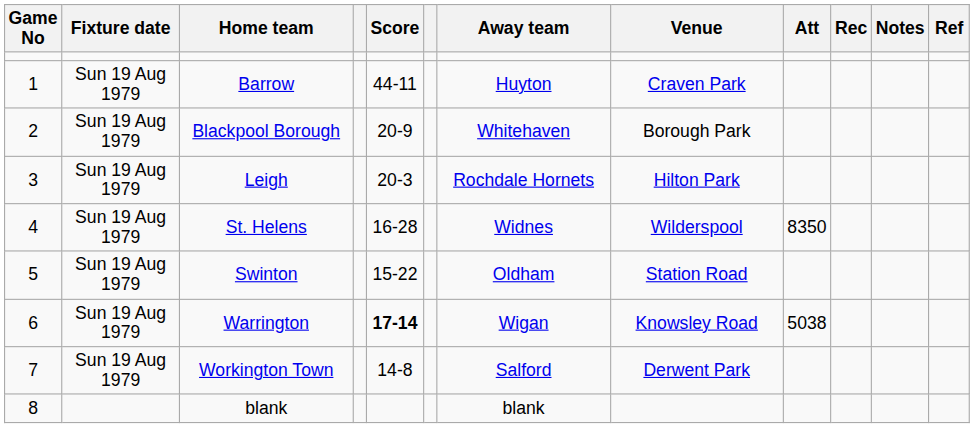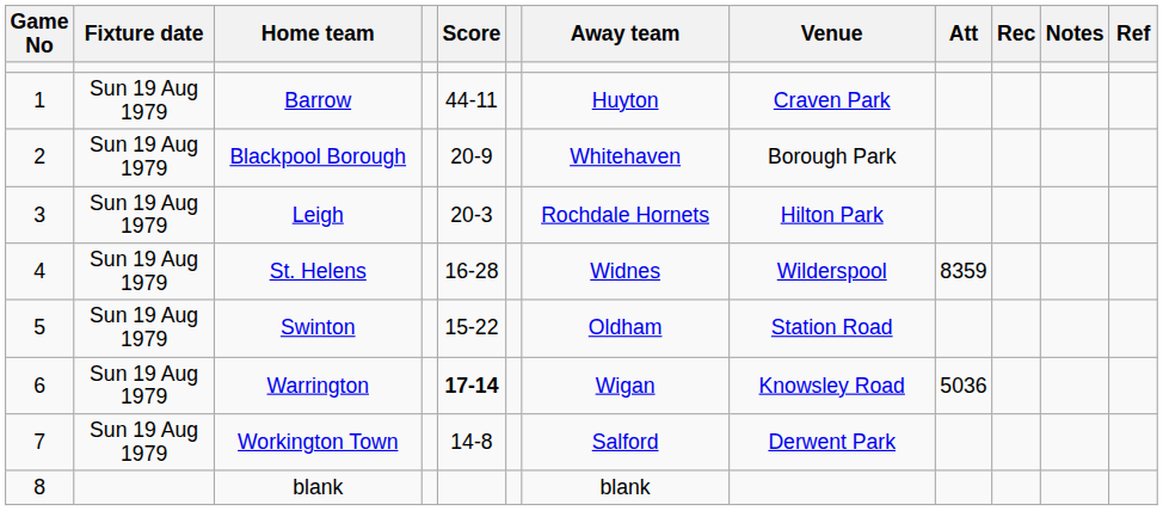St. Helens | Att: 8350 -> 8359
Warrington | Att: 5038 -> 5036
